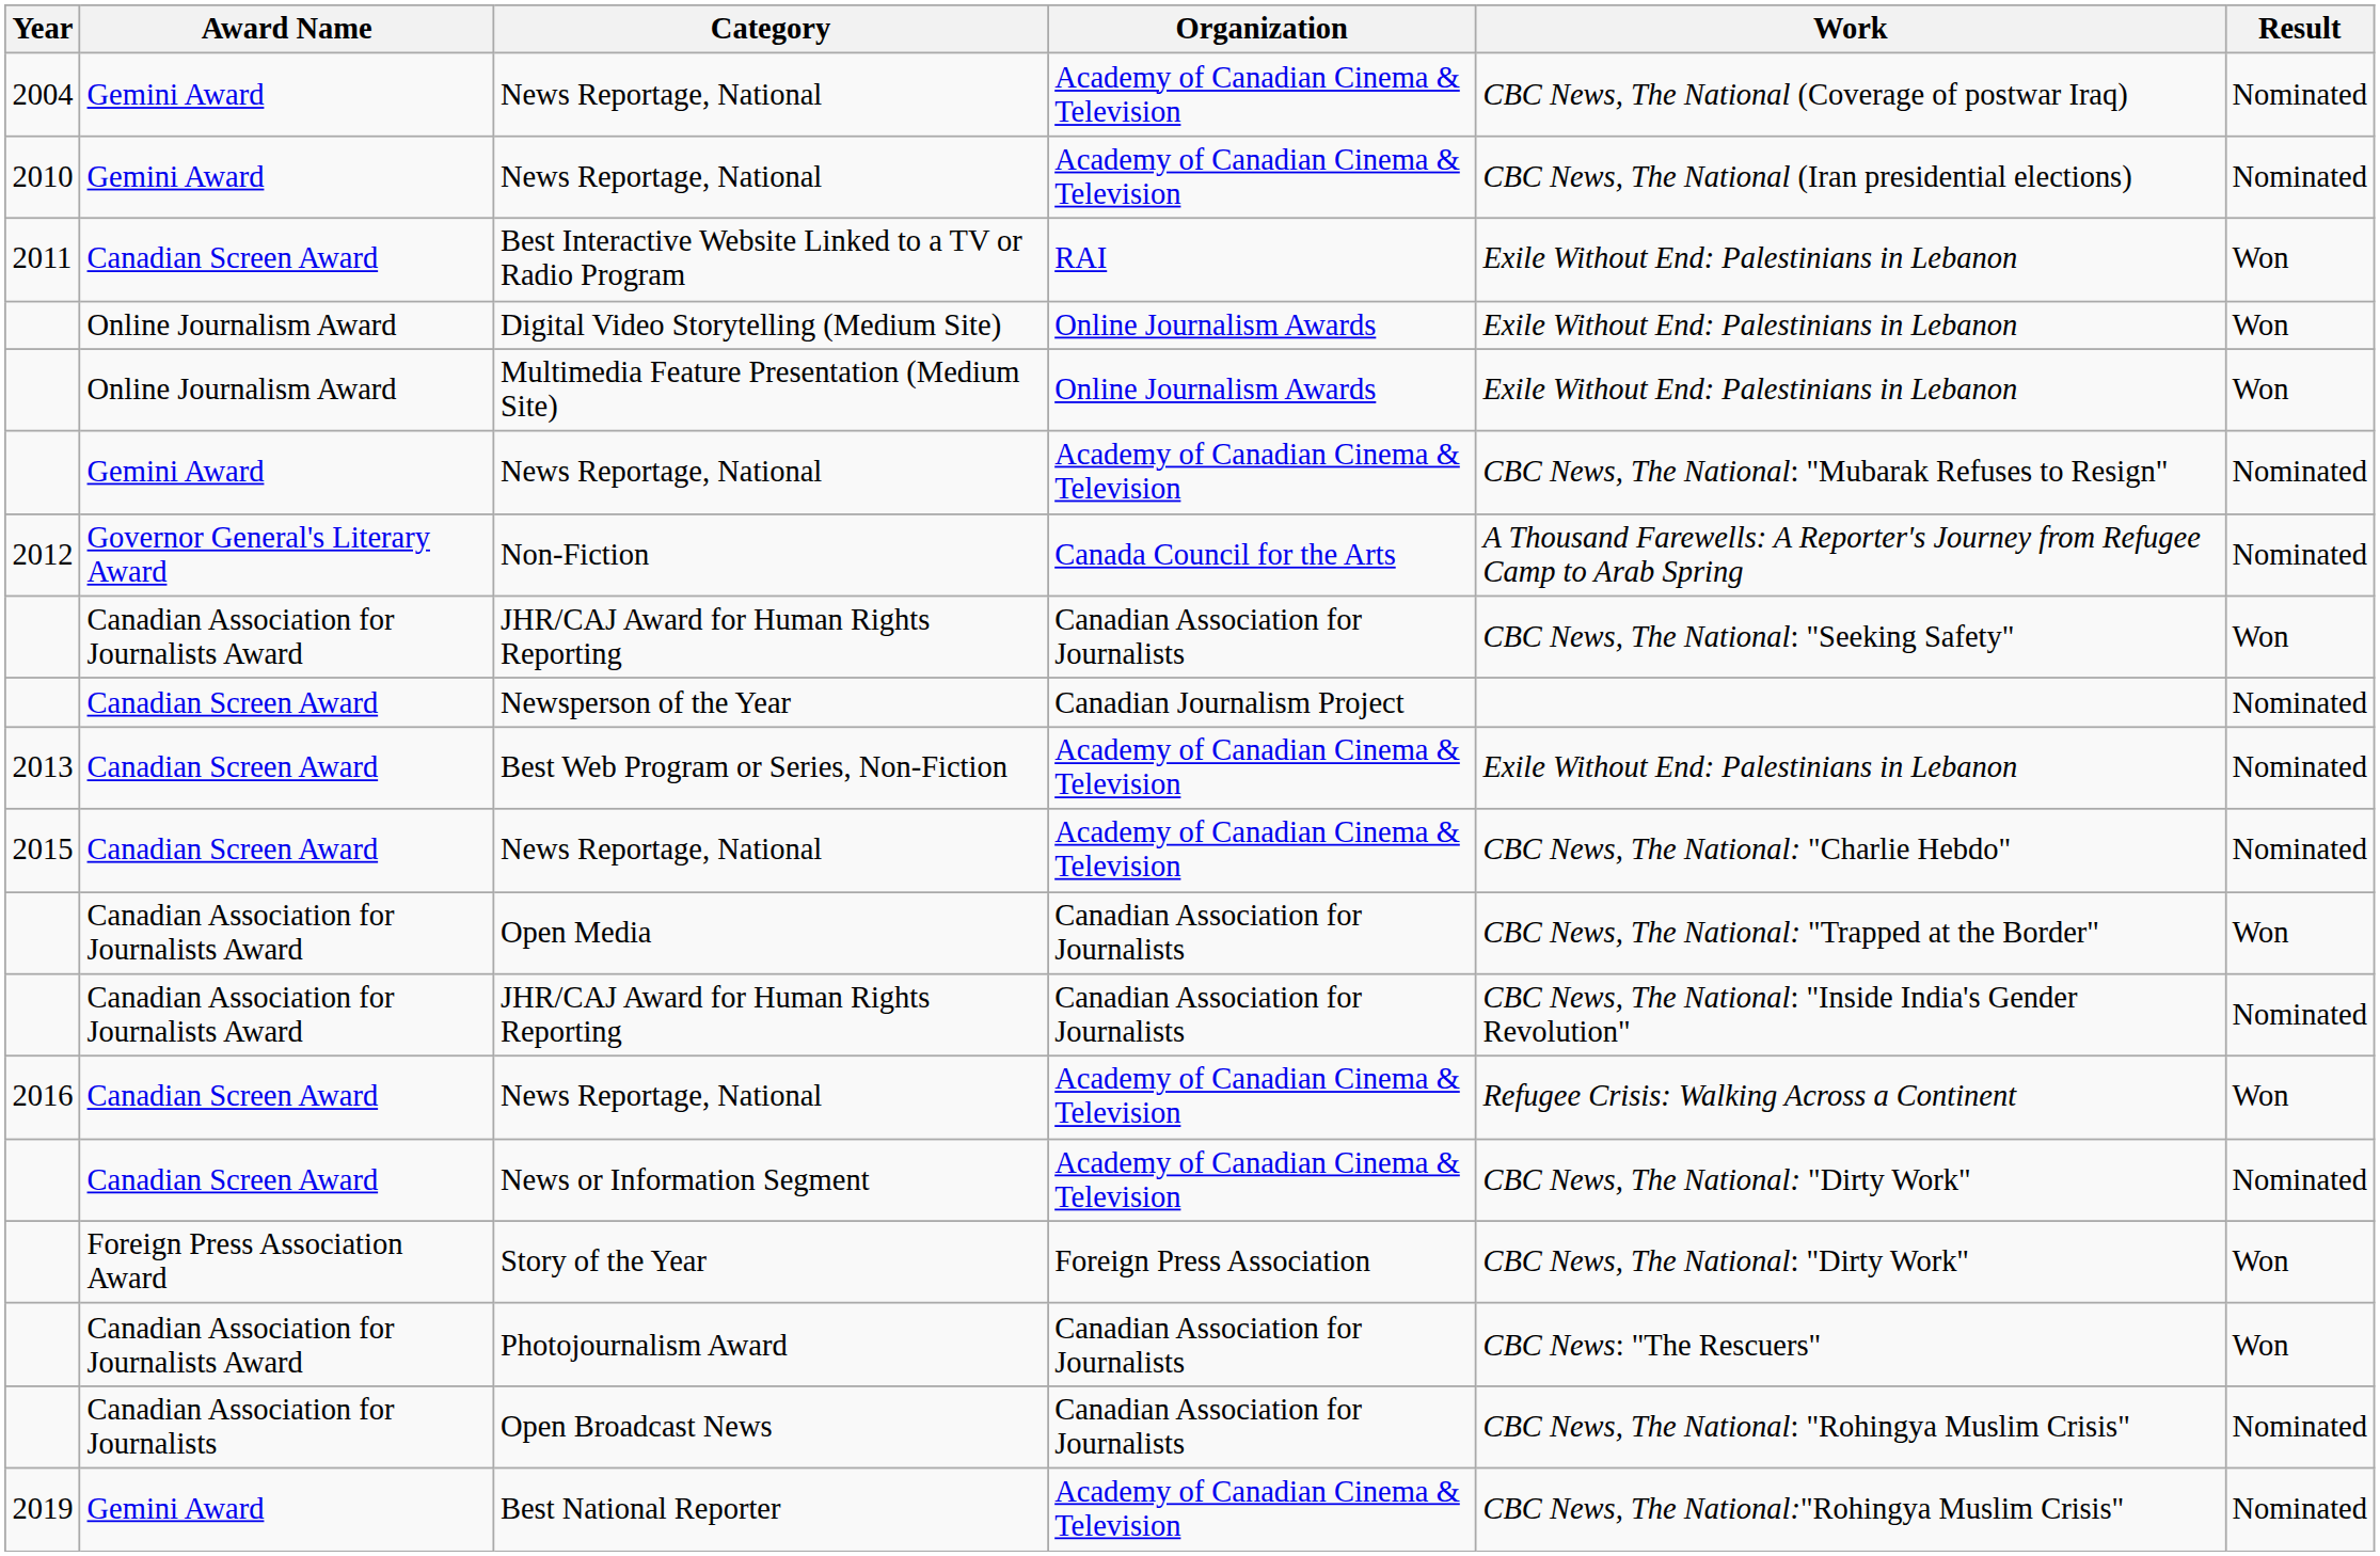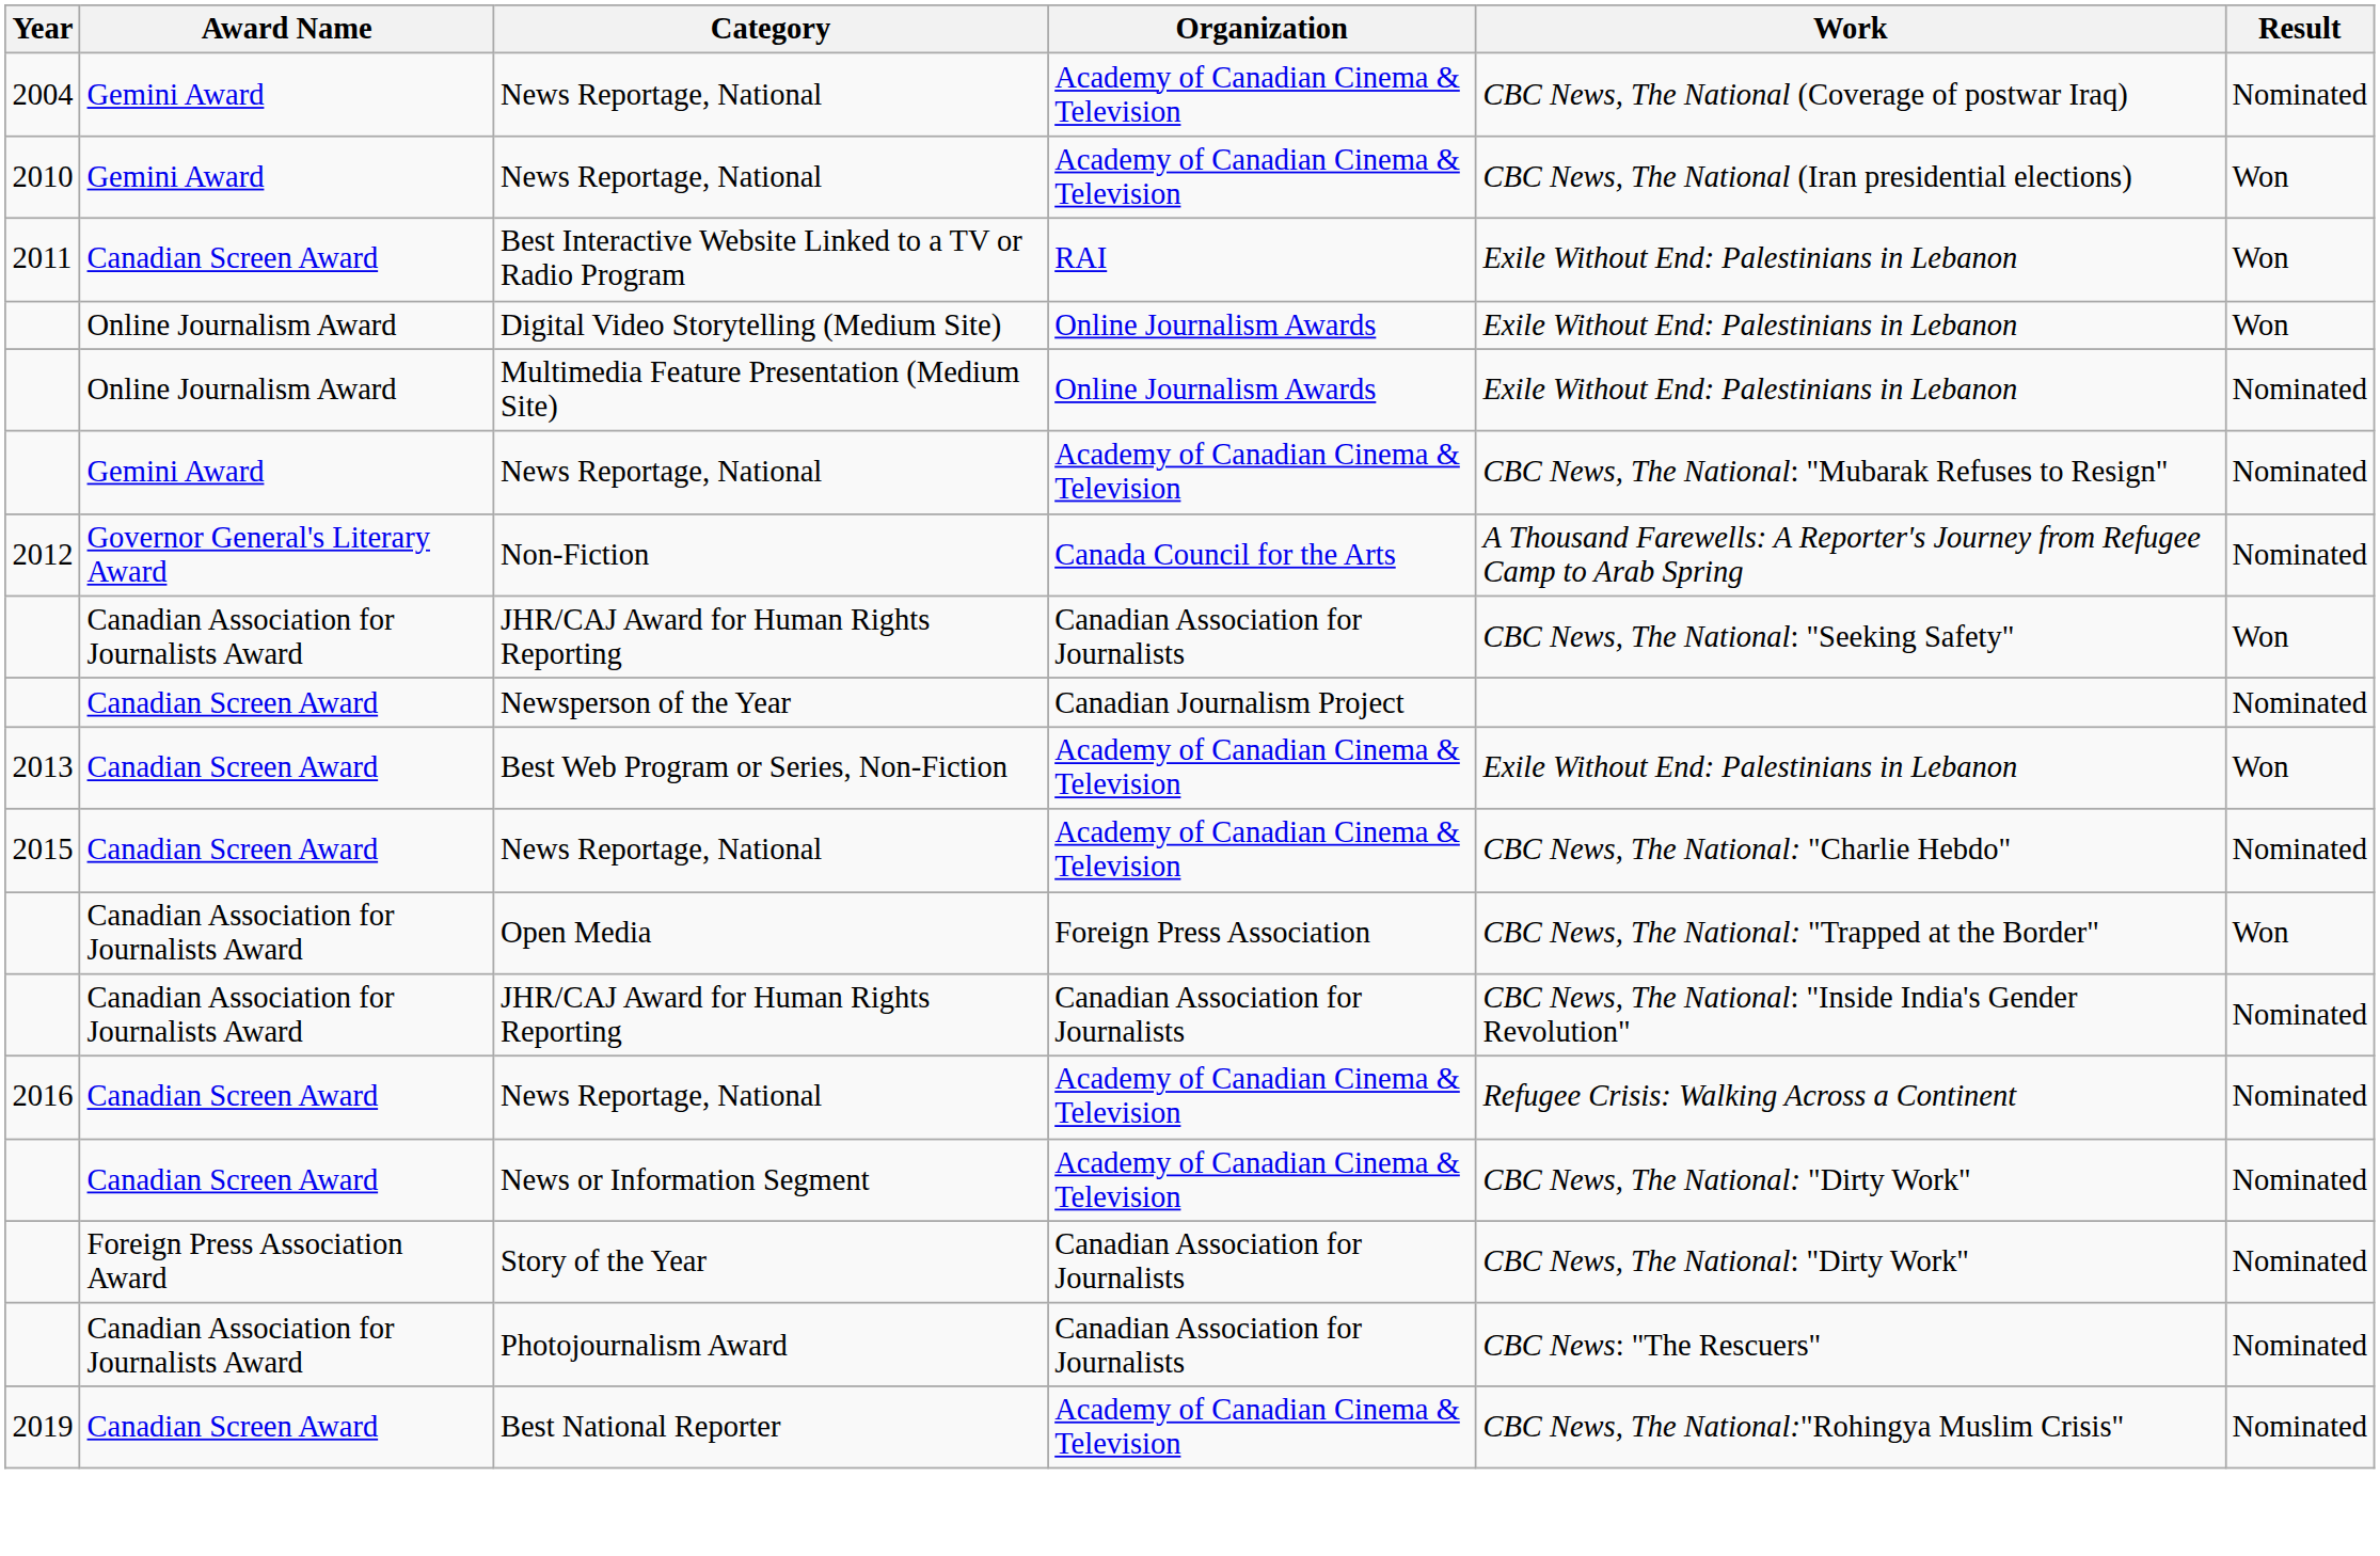2010 / News Reportage, National | Result: Nominated -> Won
Multimedia Feature Presentation (Medium Site) | Result: Won -> Nominated
Best Web Program or Series, Non-Fiction | Result: Nominated -> Won
Open Media | Organization: Canadian Association for Journalists -> Foreign Press Association
2016 / News Reportage, National | Result: Won -> Nominated
Story of the Year | Organization: Foreign Press Association -> Canadian Association for Journalists
Story of the Year | Result: Won -> Nominated
Photojournalism Award | Result: Won -> Nominated
- row: Canadian Association for Journalists | Open Broadcast News | Canadian Association for Journalists | CBC News, The National: "Rohingya Muslim Crisis" | Nominated
Best National Reporter | Award Name: Gemini Award -> Canadian Screen Award
